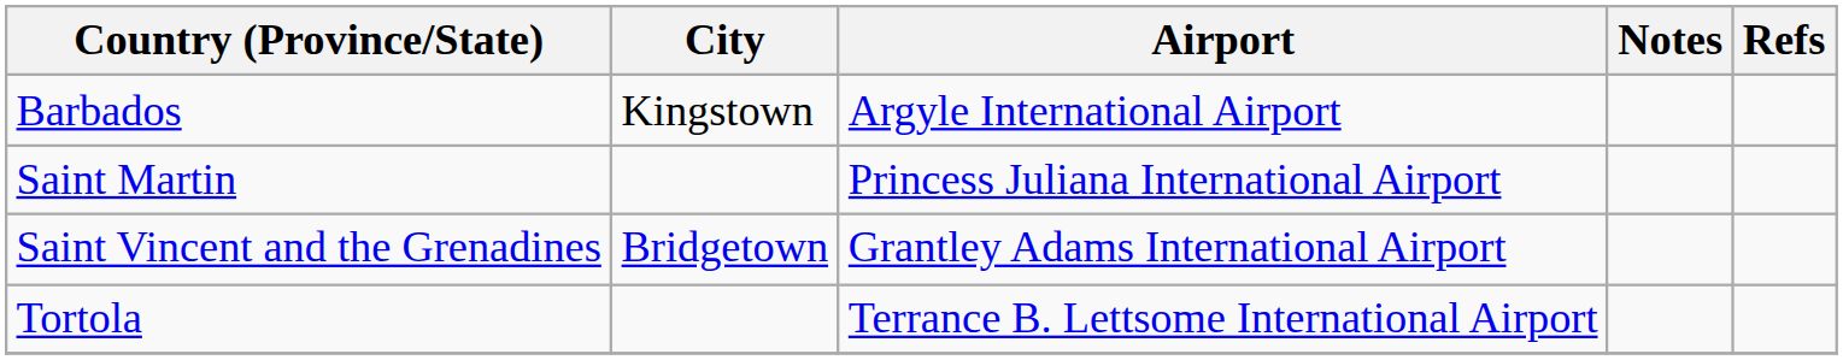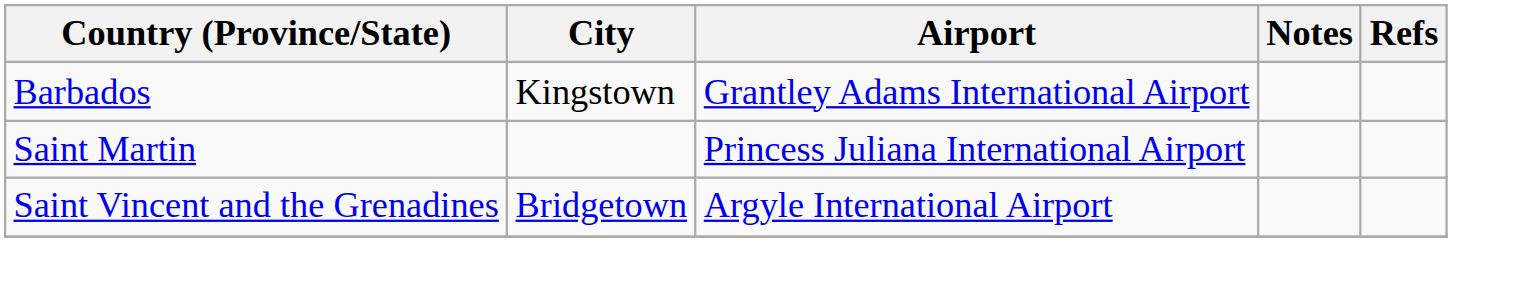Barbados | Airport: Argyle International Airport -> Grantley Adams International Airport
Saint Vincent and the Grenadines | Airport: Grantley Adams International Airport -> Argyle International Airport
- row: Tortola | Terrance B. Lettsome International Airport
